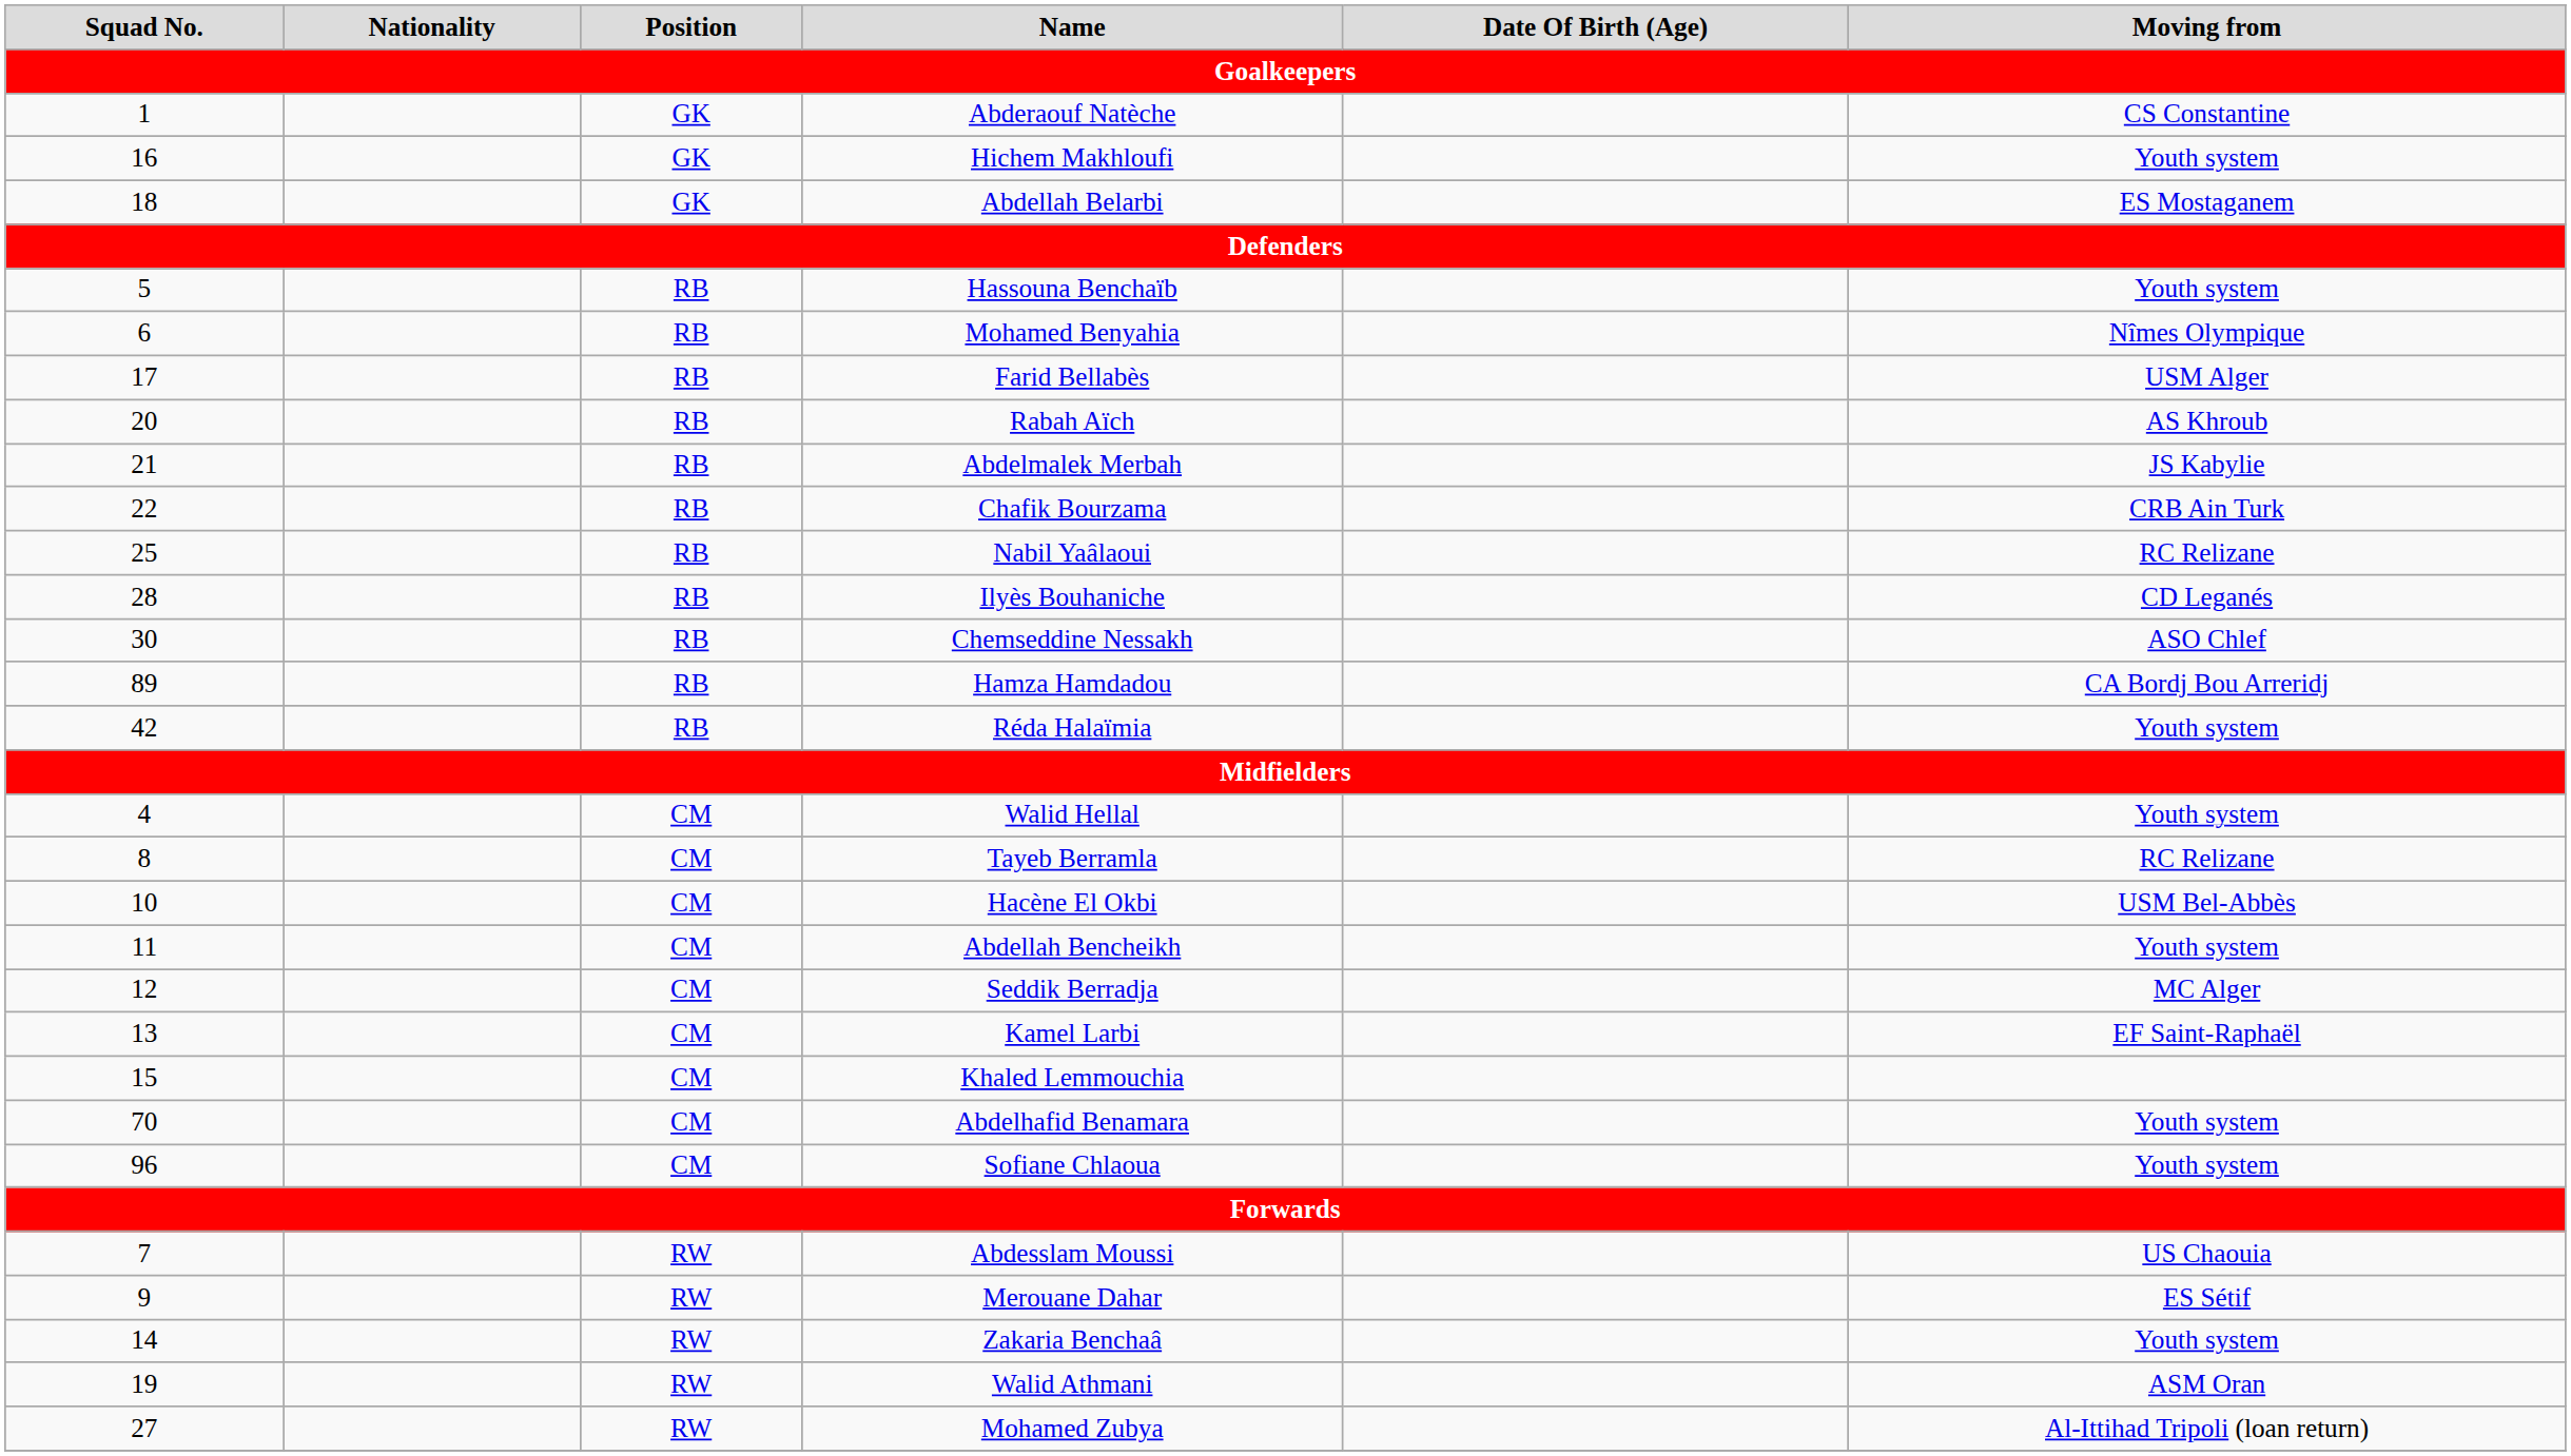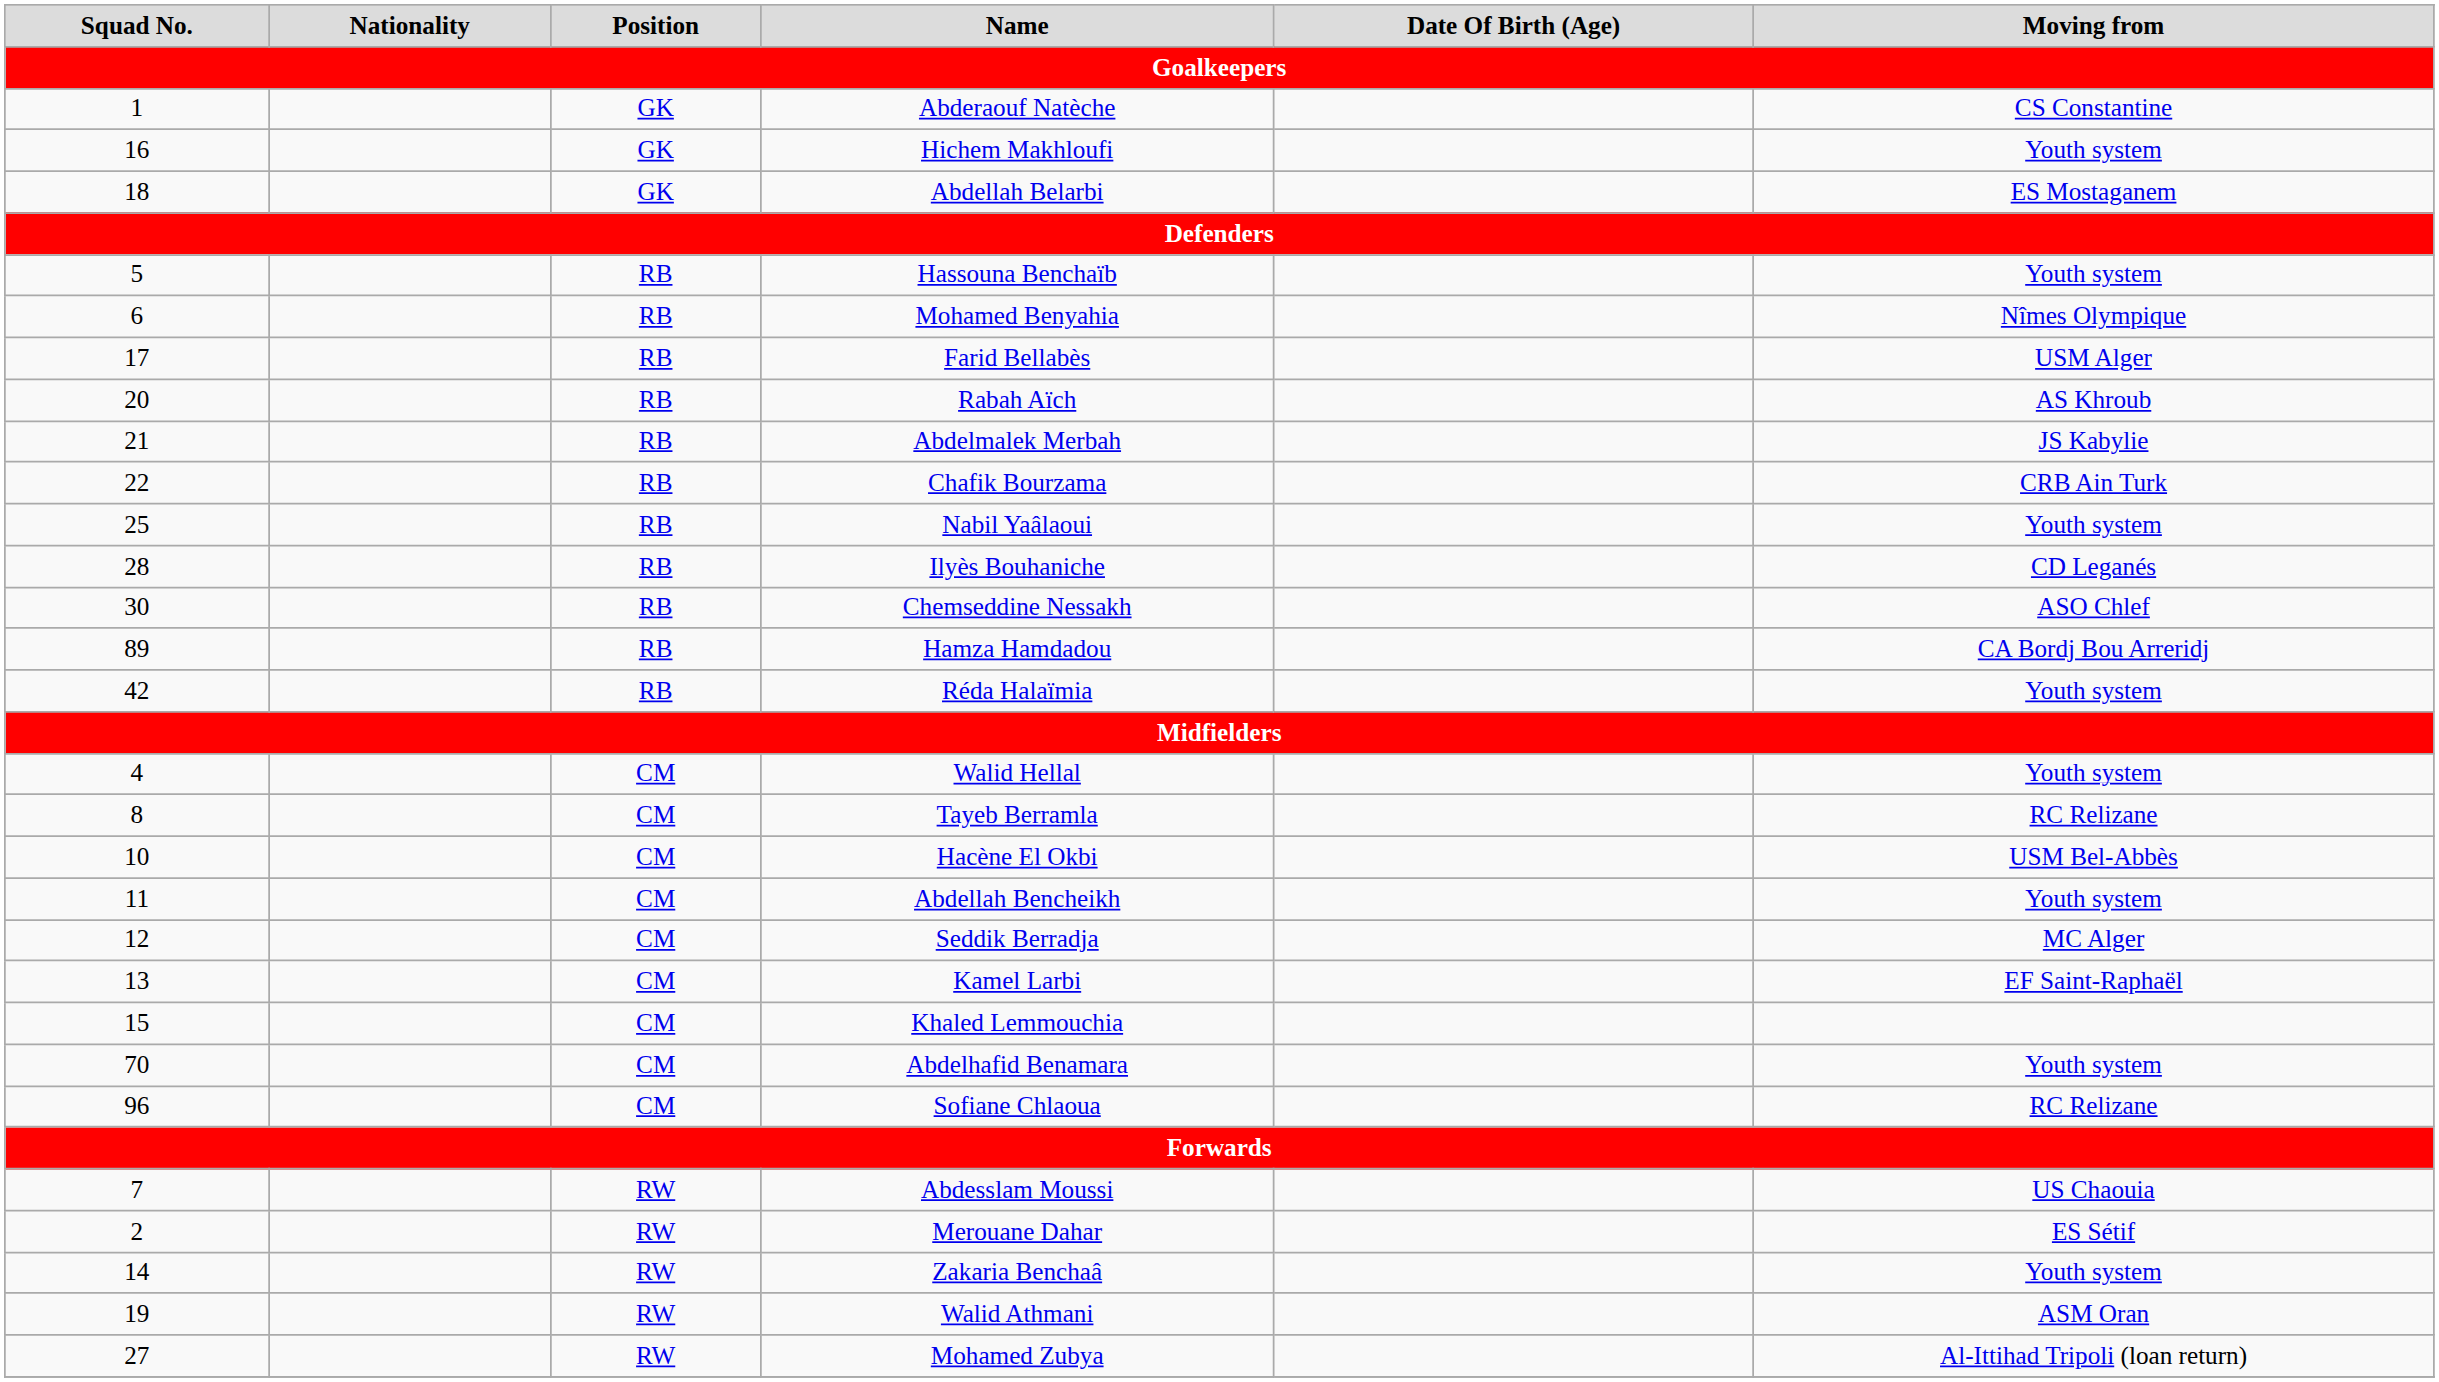Nabil Yaâlaoui | Moving from: RC Relizane -> Youth system
Sofiane Chlaoua | Moving from: Youth system -> RC Relizane
Merouane Dahar | Squad No.: 9 -> 2
